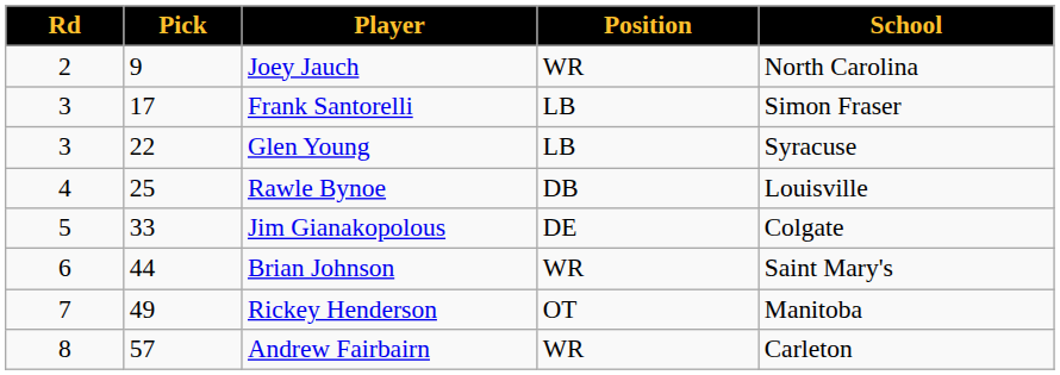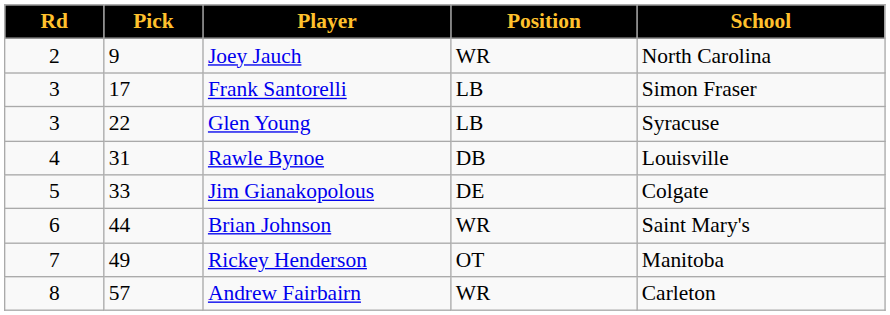Rawle Bynoe | Pick: 25 -> 31
